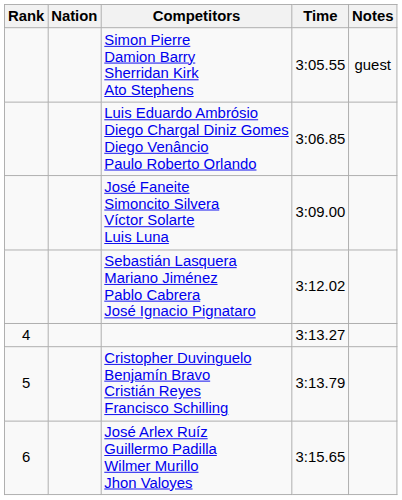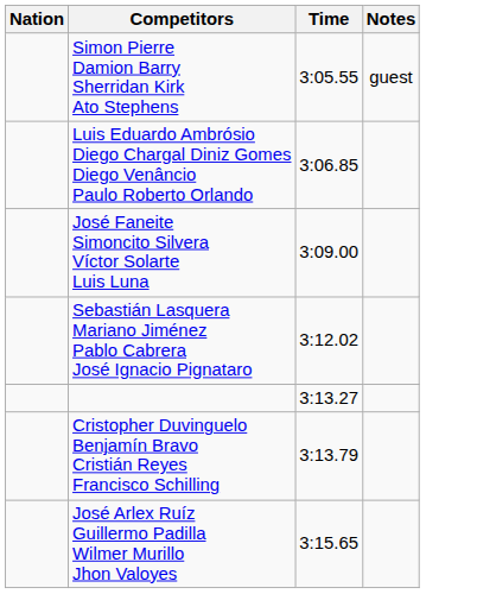- column: Rank | 4 | 5 | 6
